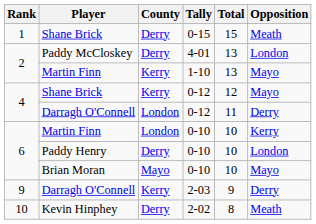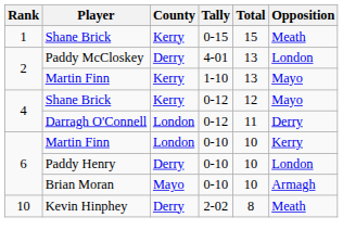Shane Brick / 0-15 | County: Derry -> Kerry
Brian Moran | Opposition: Mayo -> Armagh
- row: 9 | Darragh O'Connell | Kerry | 2-03 | 9 | Derry
